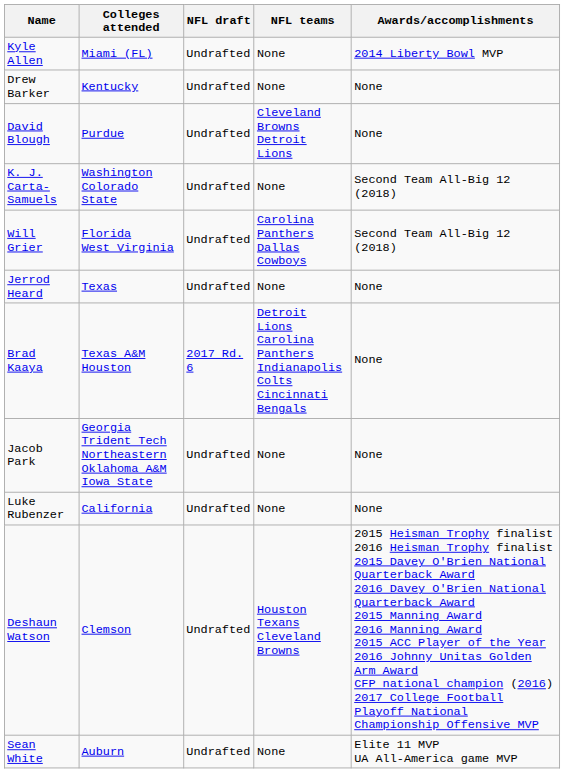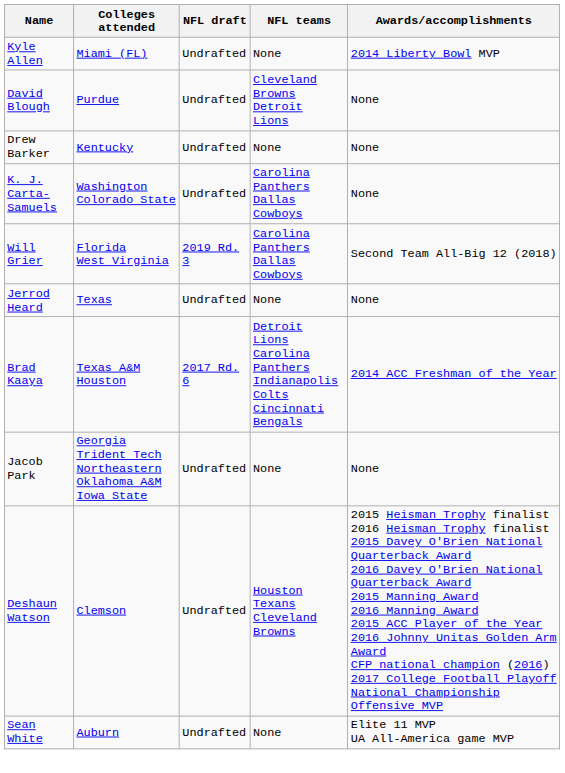rows swapped: Drew Barker <-> David Blough
K. J. Carta-Samuels | NFL teams: None -> Carolina Panthers Dallas Cowboys
K. J. Carta-Samuels | Awards/accomplishments: Second Team All-Big 12 (2018) -> None
Will Grier | NFL draft: Undrafted -> 2019 Rd. 3
Brad Kaaya | Awards/accomplishments: None -> 2014 ACC Freshman of the Year
- row: Luke Rubenzer | California | Undrafted | None | None
